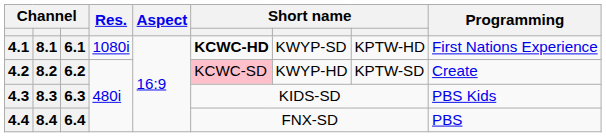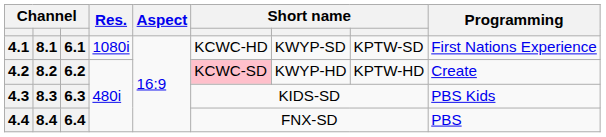4.1 | column 6: bold -> normal
4.1 | column 8: KPTW-HD -> KPTW-SD
4.2 | column 8: KPTW-SD -> KPTW-HD
